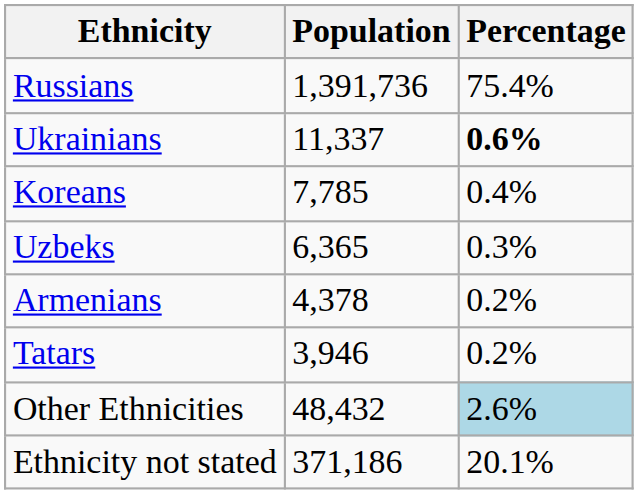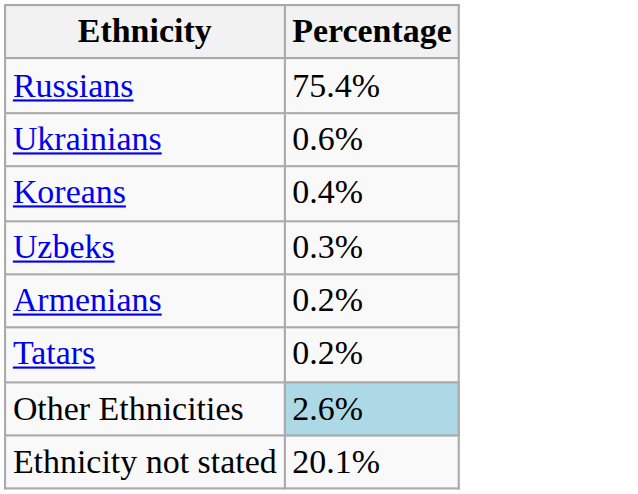- column: Population | 1,391,736 | 11,337 | 7,785 | 6,365 | 4,378 | 3,946 | 48,432 | 371,186
Ukrainians | Percentage: bold -> normal
